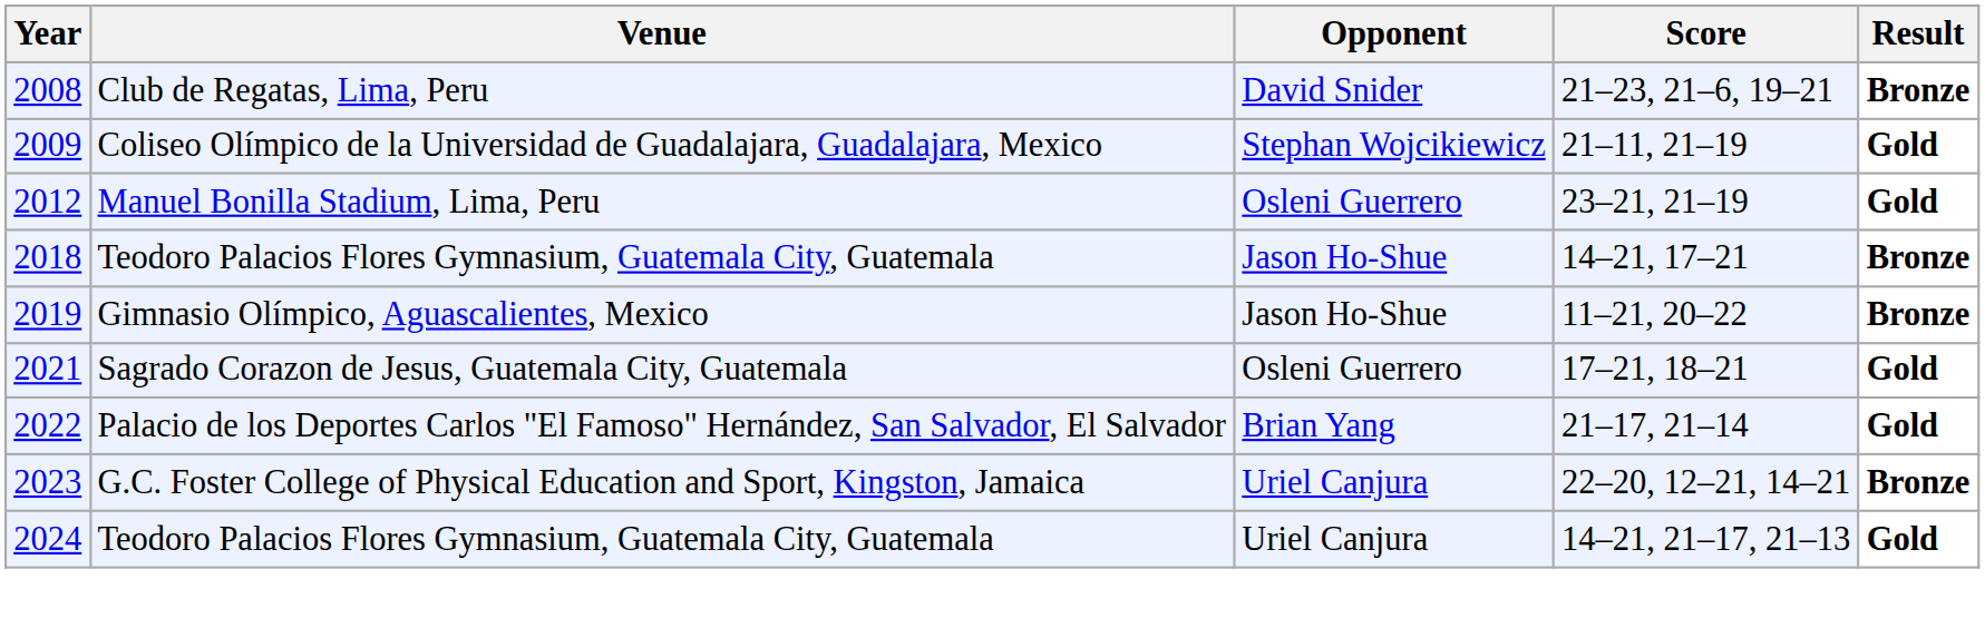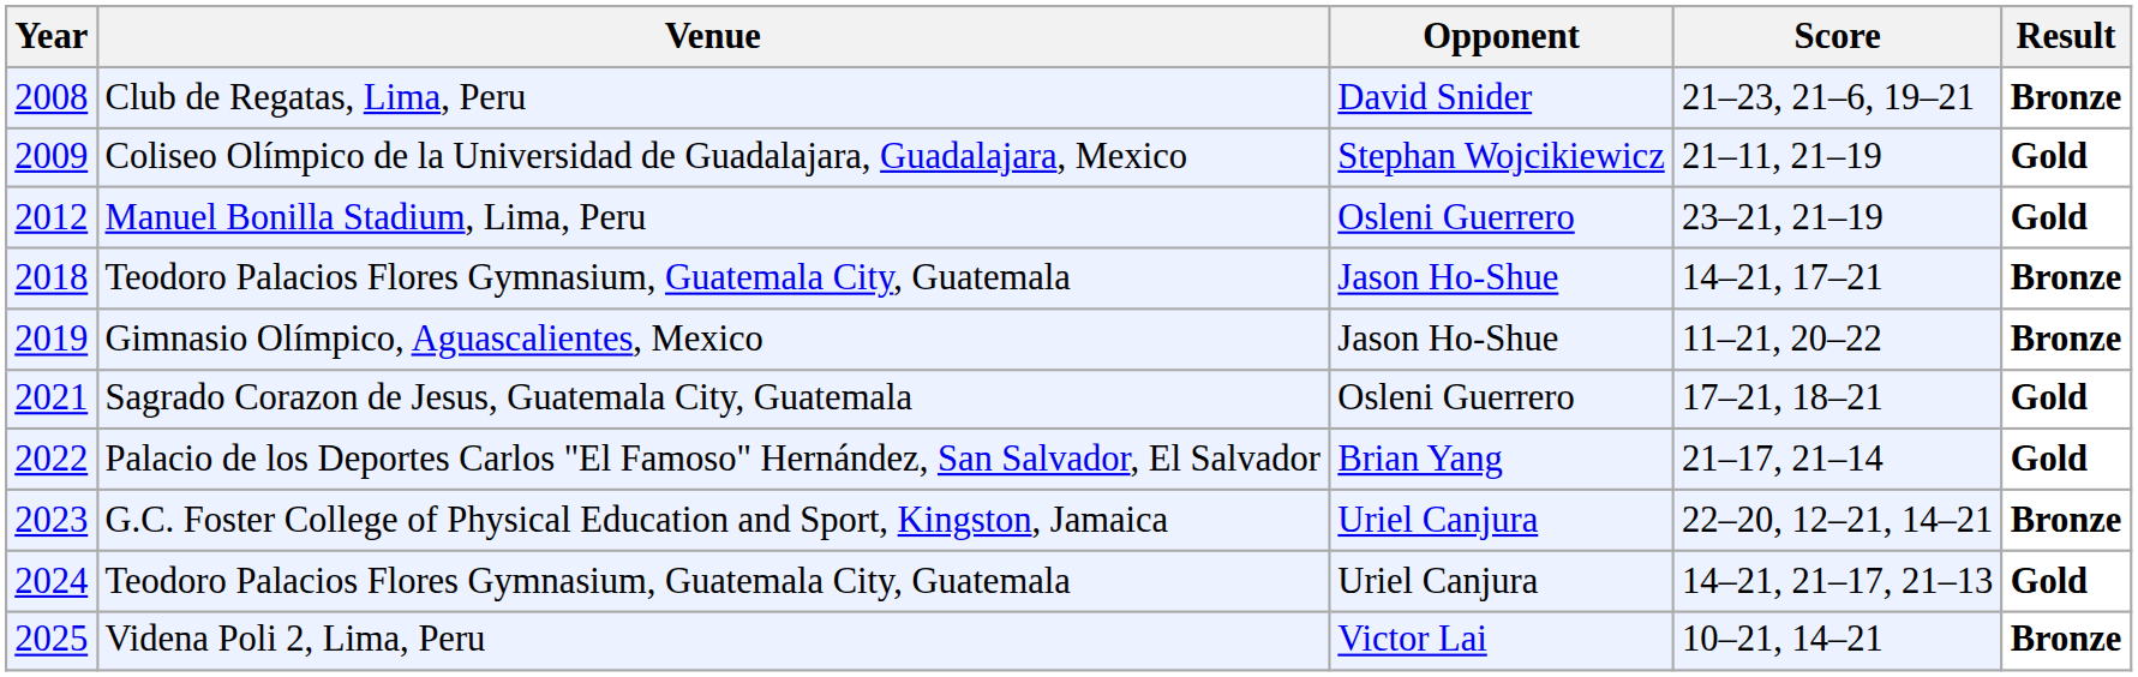+ row: 2025 | Videna Poli 2, Lima, Peru | Victor Lai | 10–21, 14–21 | Bronze
